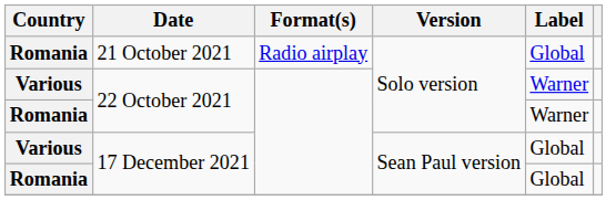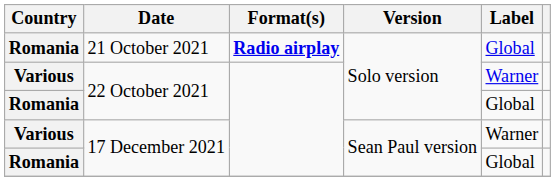21 October 2021 | Format(s): normal -> bold
Romania / 22 October 2021 | Label: Warner -> Global
Various / 17 December 2021 | Label: Global -> Warner
